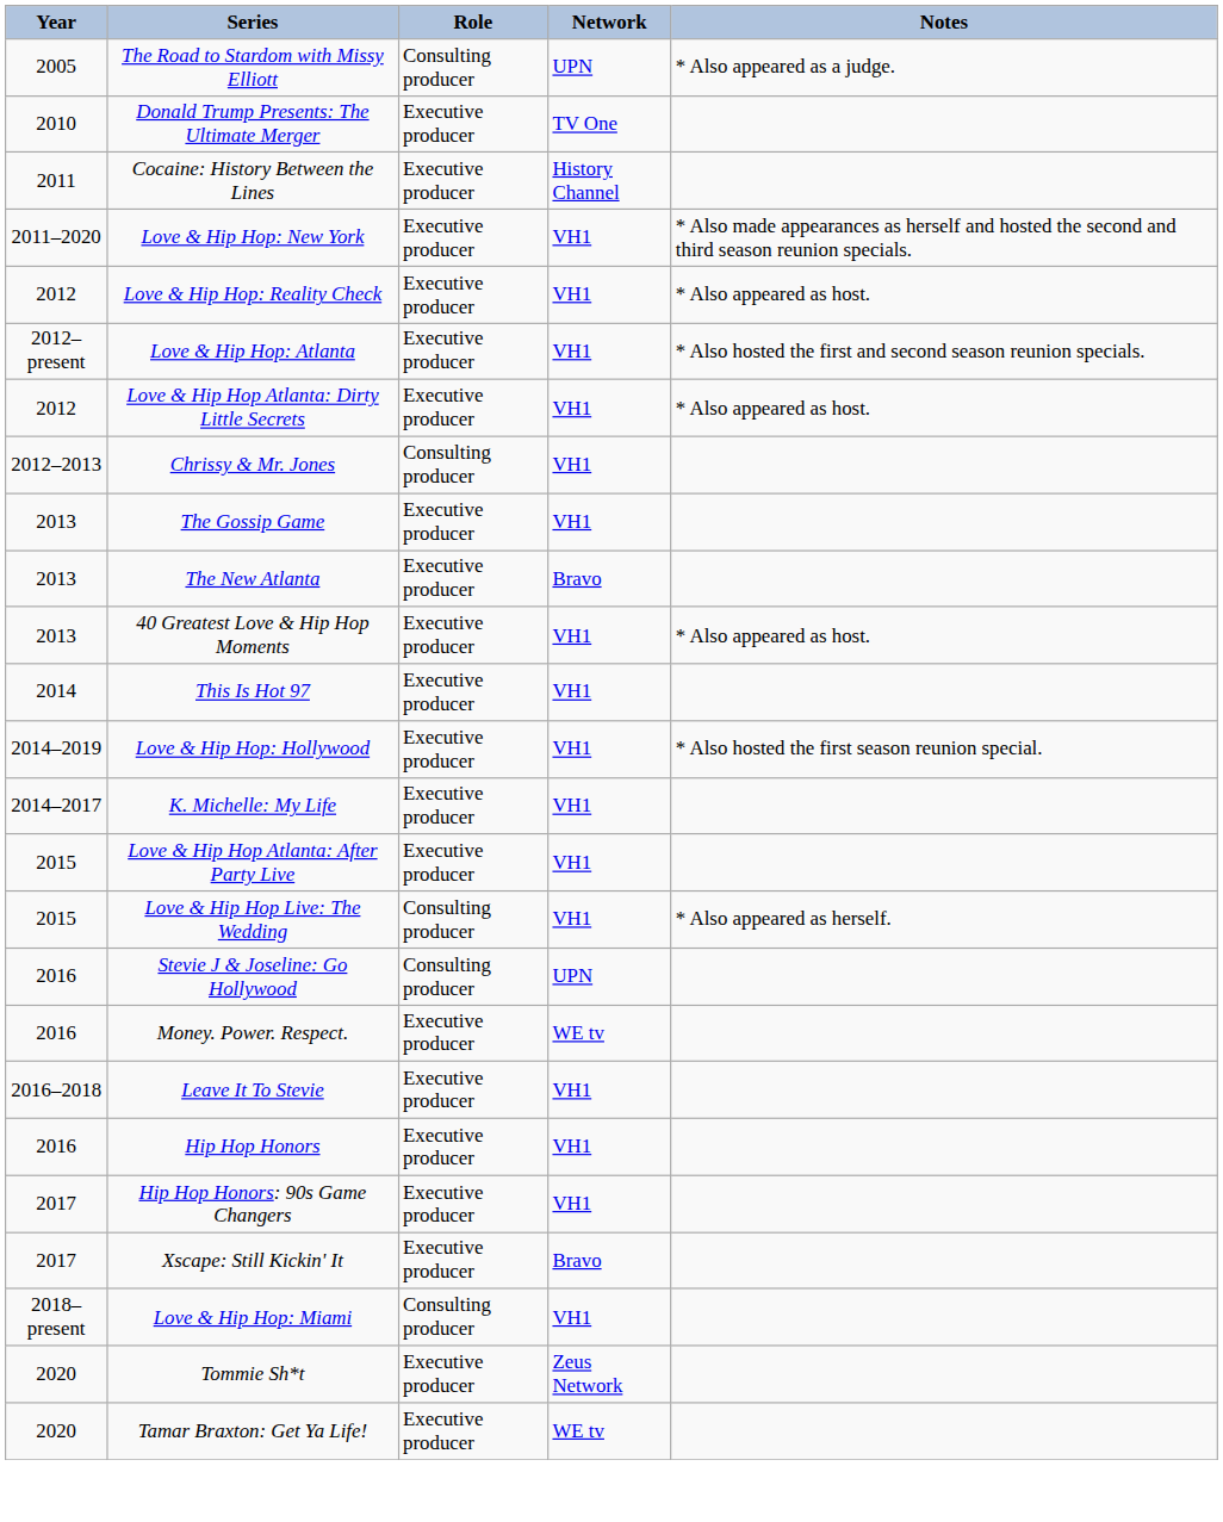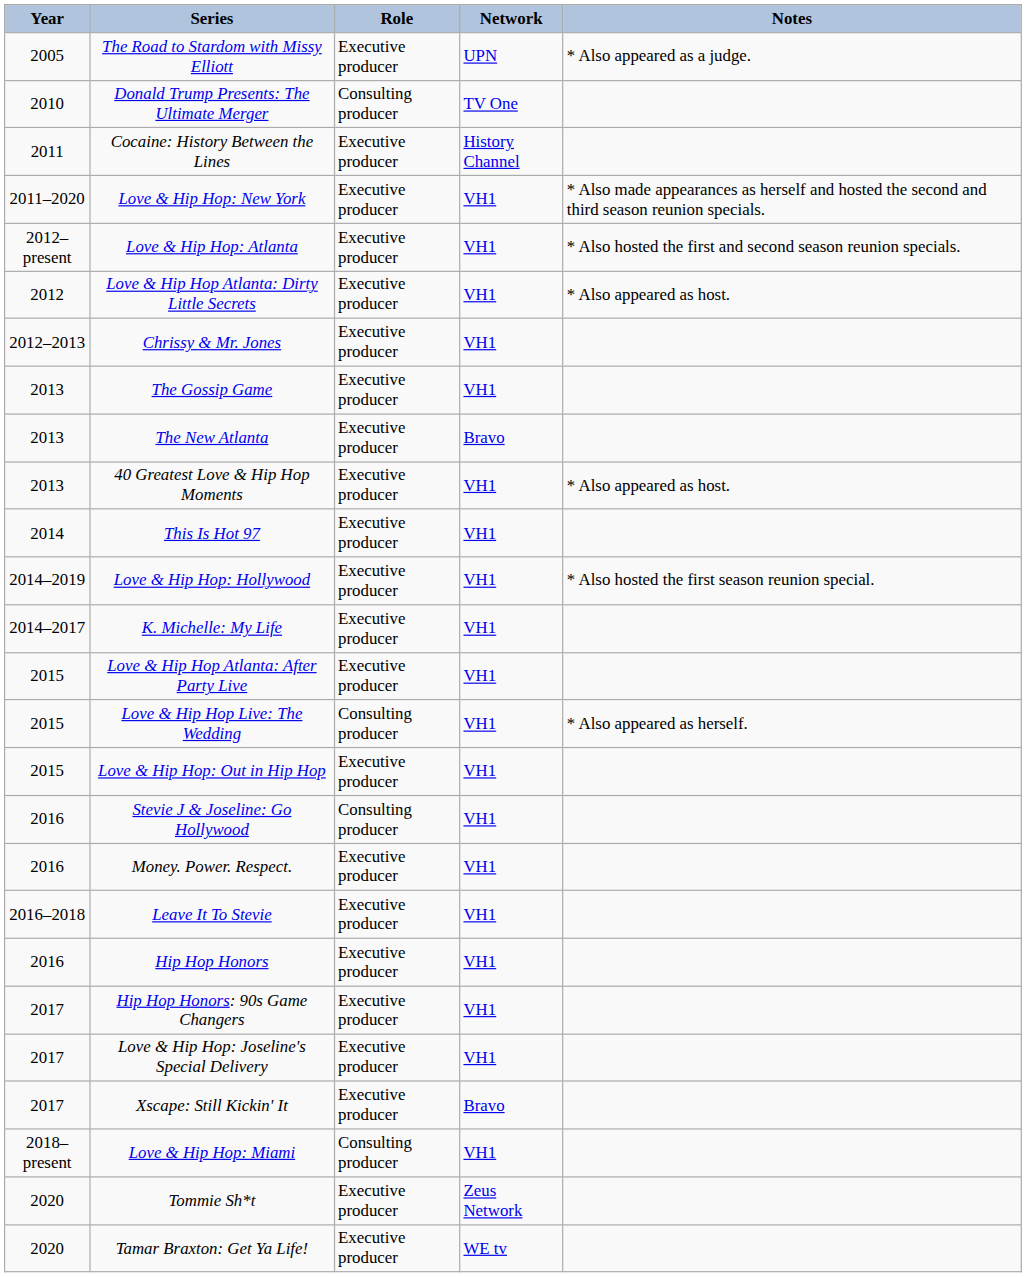The Road to Stardom with Missy Elliott | Role: Consulting producer -> Executive producer
Donald Trump Presents: The Ultimate Merger | Role: Executive producer -> Consulting producer
- row: 2012 | Love & Hip Hop: Reality Check | Executive producer | VH1 | * Also appeared as host.
Chrissy & Mr. Jones | Role: Consulting producer -> Executive producer
+ row: 2015 | Love & Hip Hop: Out in Hip Hop | Executive producer | VH1
Stevie J & Joseline: Go Hollywood | Network: UPN -> VH1
Money. Power. Respect. | Network: WE tv -> VH1
+ row: 2017 | Love & Hip Hop: Joseline's Special Delivery | Executive producer | VH1
